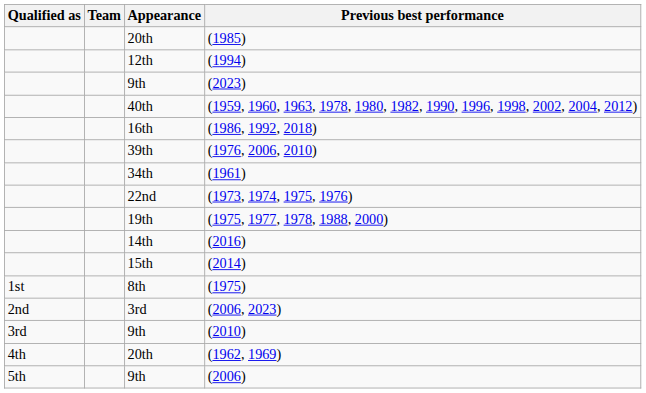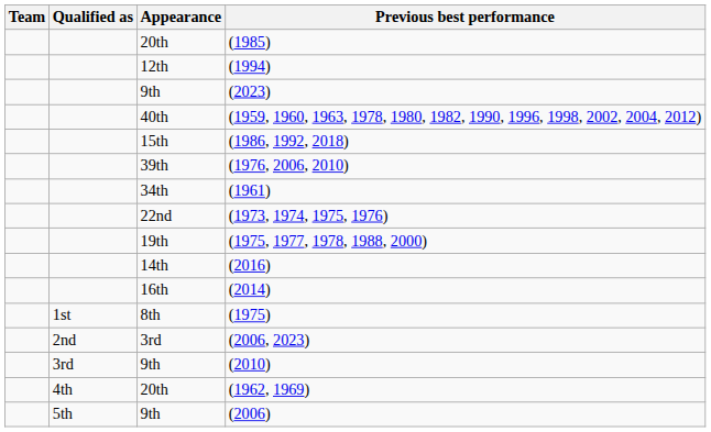columns swapped: Team <-> Qualified as
(1986, 1992, 2018) | Appearance: 16th -> 15th
(2014) | Appearance: 15th -> 16th
